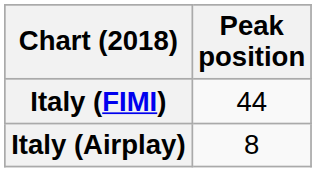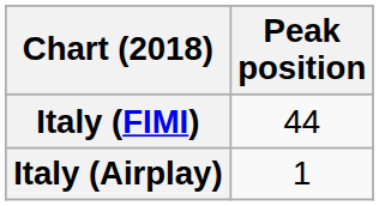Italy (Airplay) | Peak position: 8 -> 1
